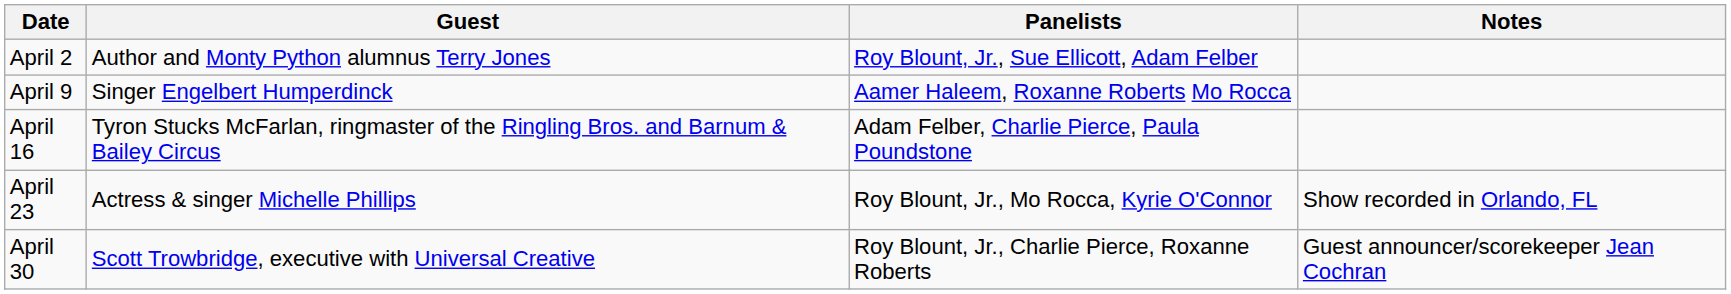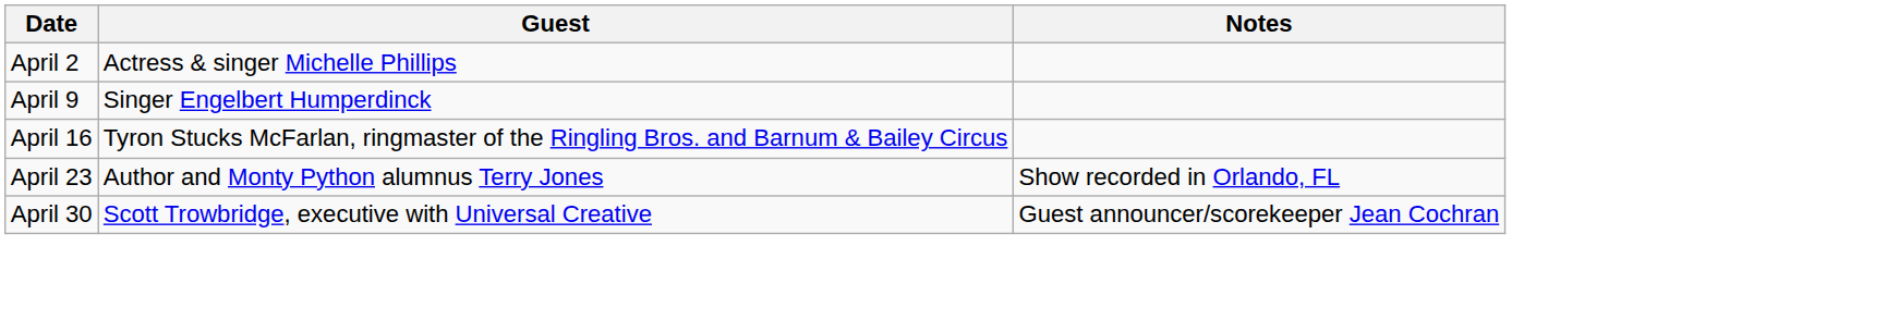- column: Panelists | Roy Blount, Jr., Sue Ellicott, Adam Felber | Aamer Haleem, Roxanne Roberts Mo Rocca | Adam Felber, Charlie Pierce, Paula Poundstone | Roy Blount, Jr., Mo Rocca, Kyrie O'Connor | Roy Blount, Jr., Charlie Pierce, Roxanne Roberts
April 2 | Guest: Author and Monty Python alumnus Terry Jones -> Actress & singer Michelle Phillips
April 23 | Guest: Actress & singer Michelle Phillips -> Author and Monty Python alumnus Terry Jones
